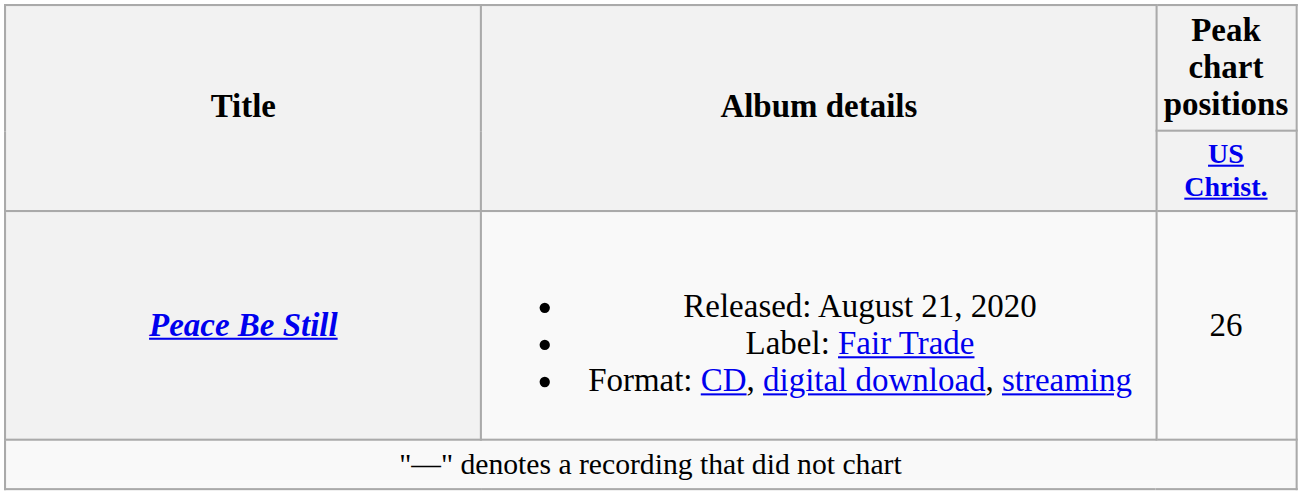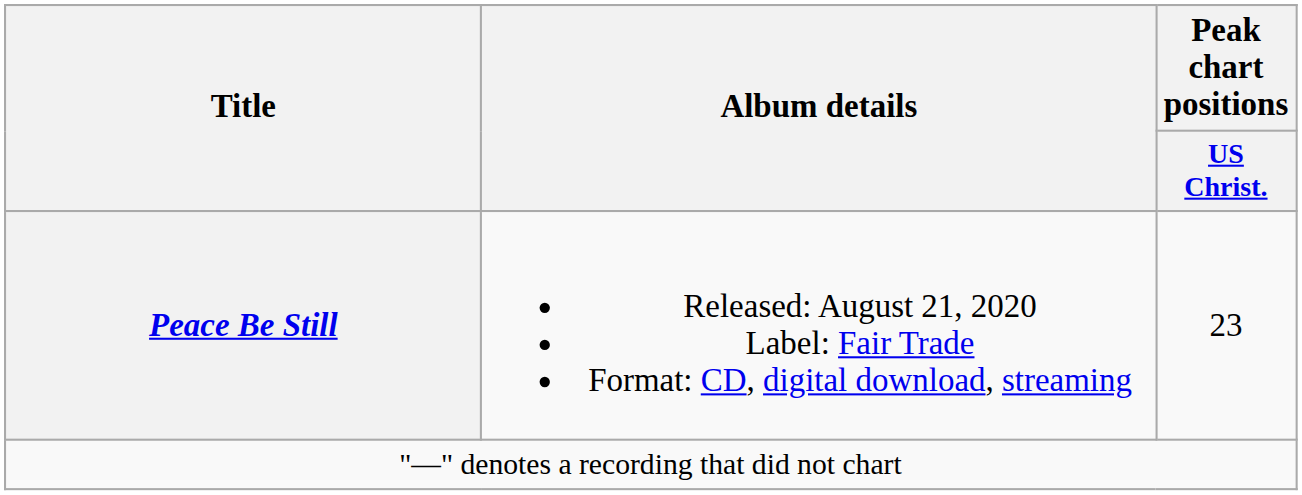Peace Be Still | Peak chart positions / US Christ.: 26 -> 23
